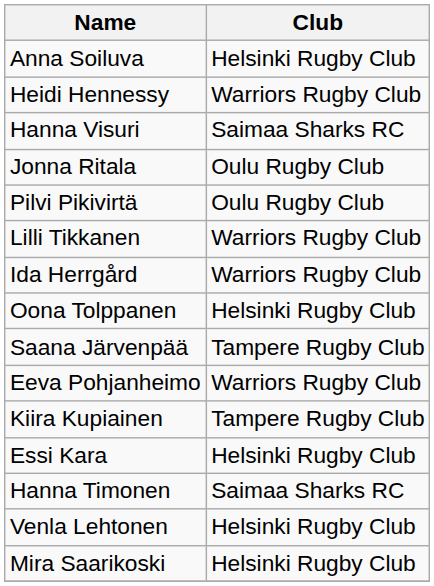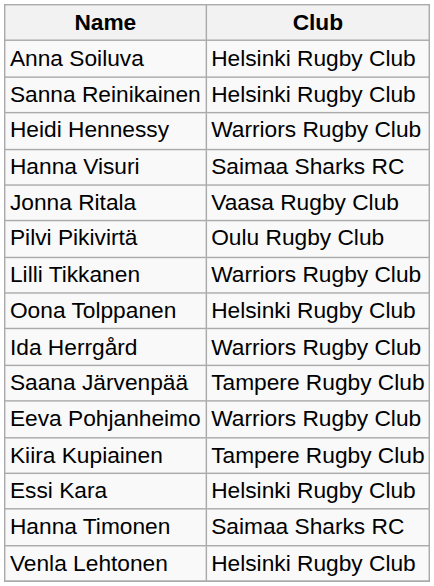+ row: Sanna Reinikainen | Helsinki Rugby Club
Jonna Ritala | Club: Oulu Rugby Club -> Vaasa Rugby Club
rows swapped: Ida Herrgård <-> Oona Tolppanen
- row: Mira Saarikoski | Helsinki Rugby Club
